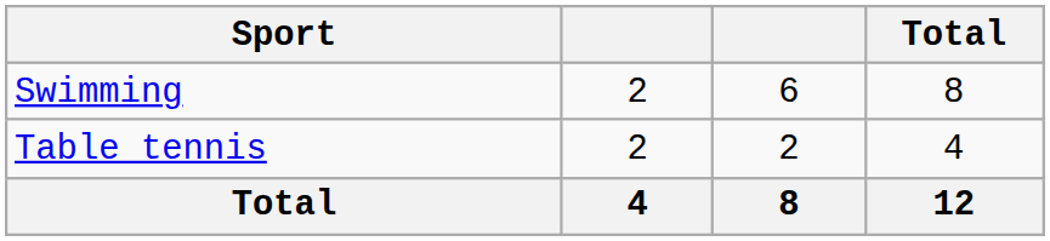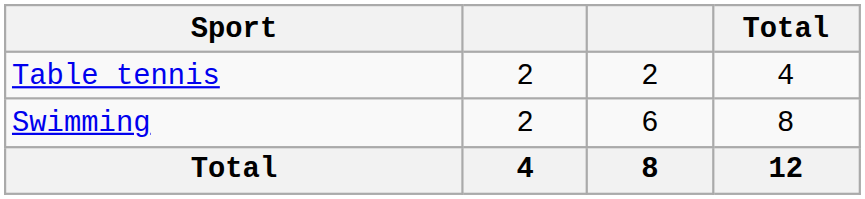rows swapped: Swimming <-> Table tennis
